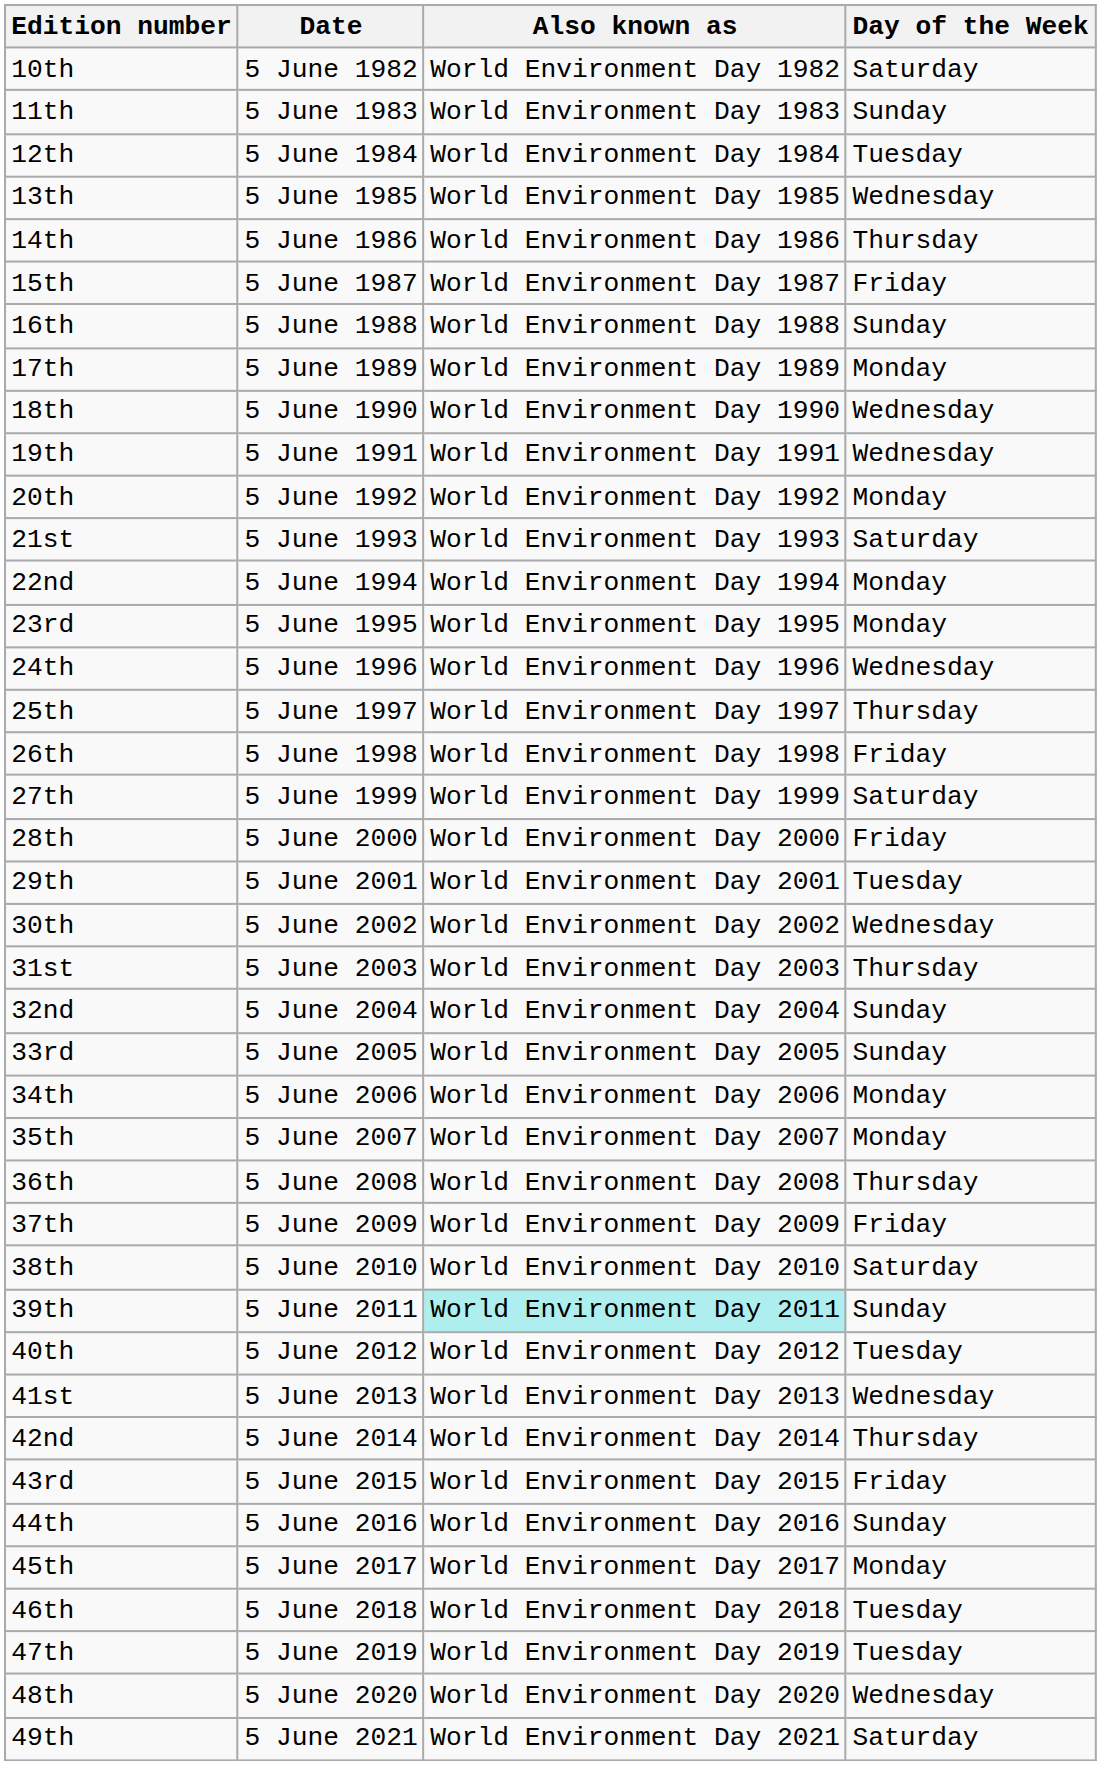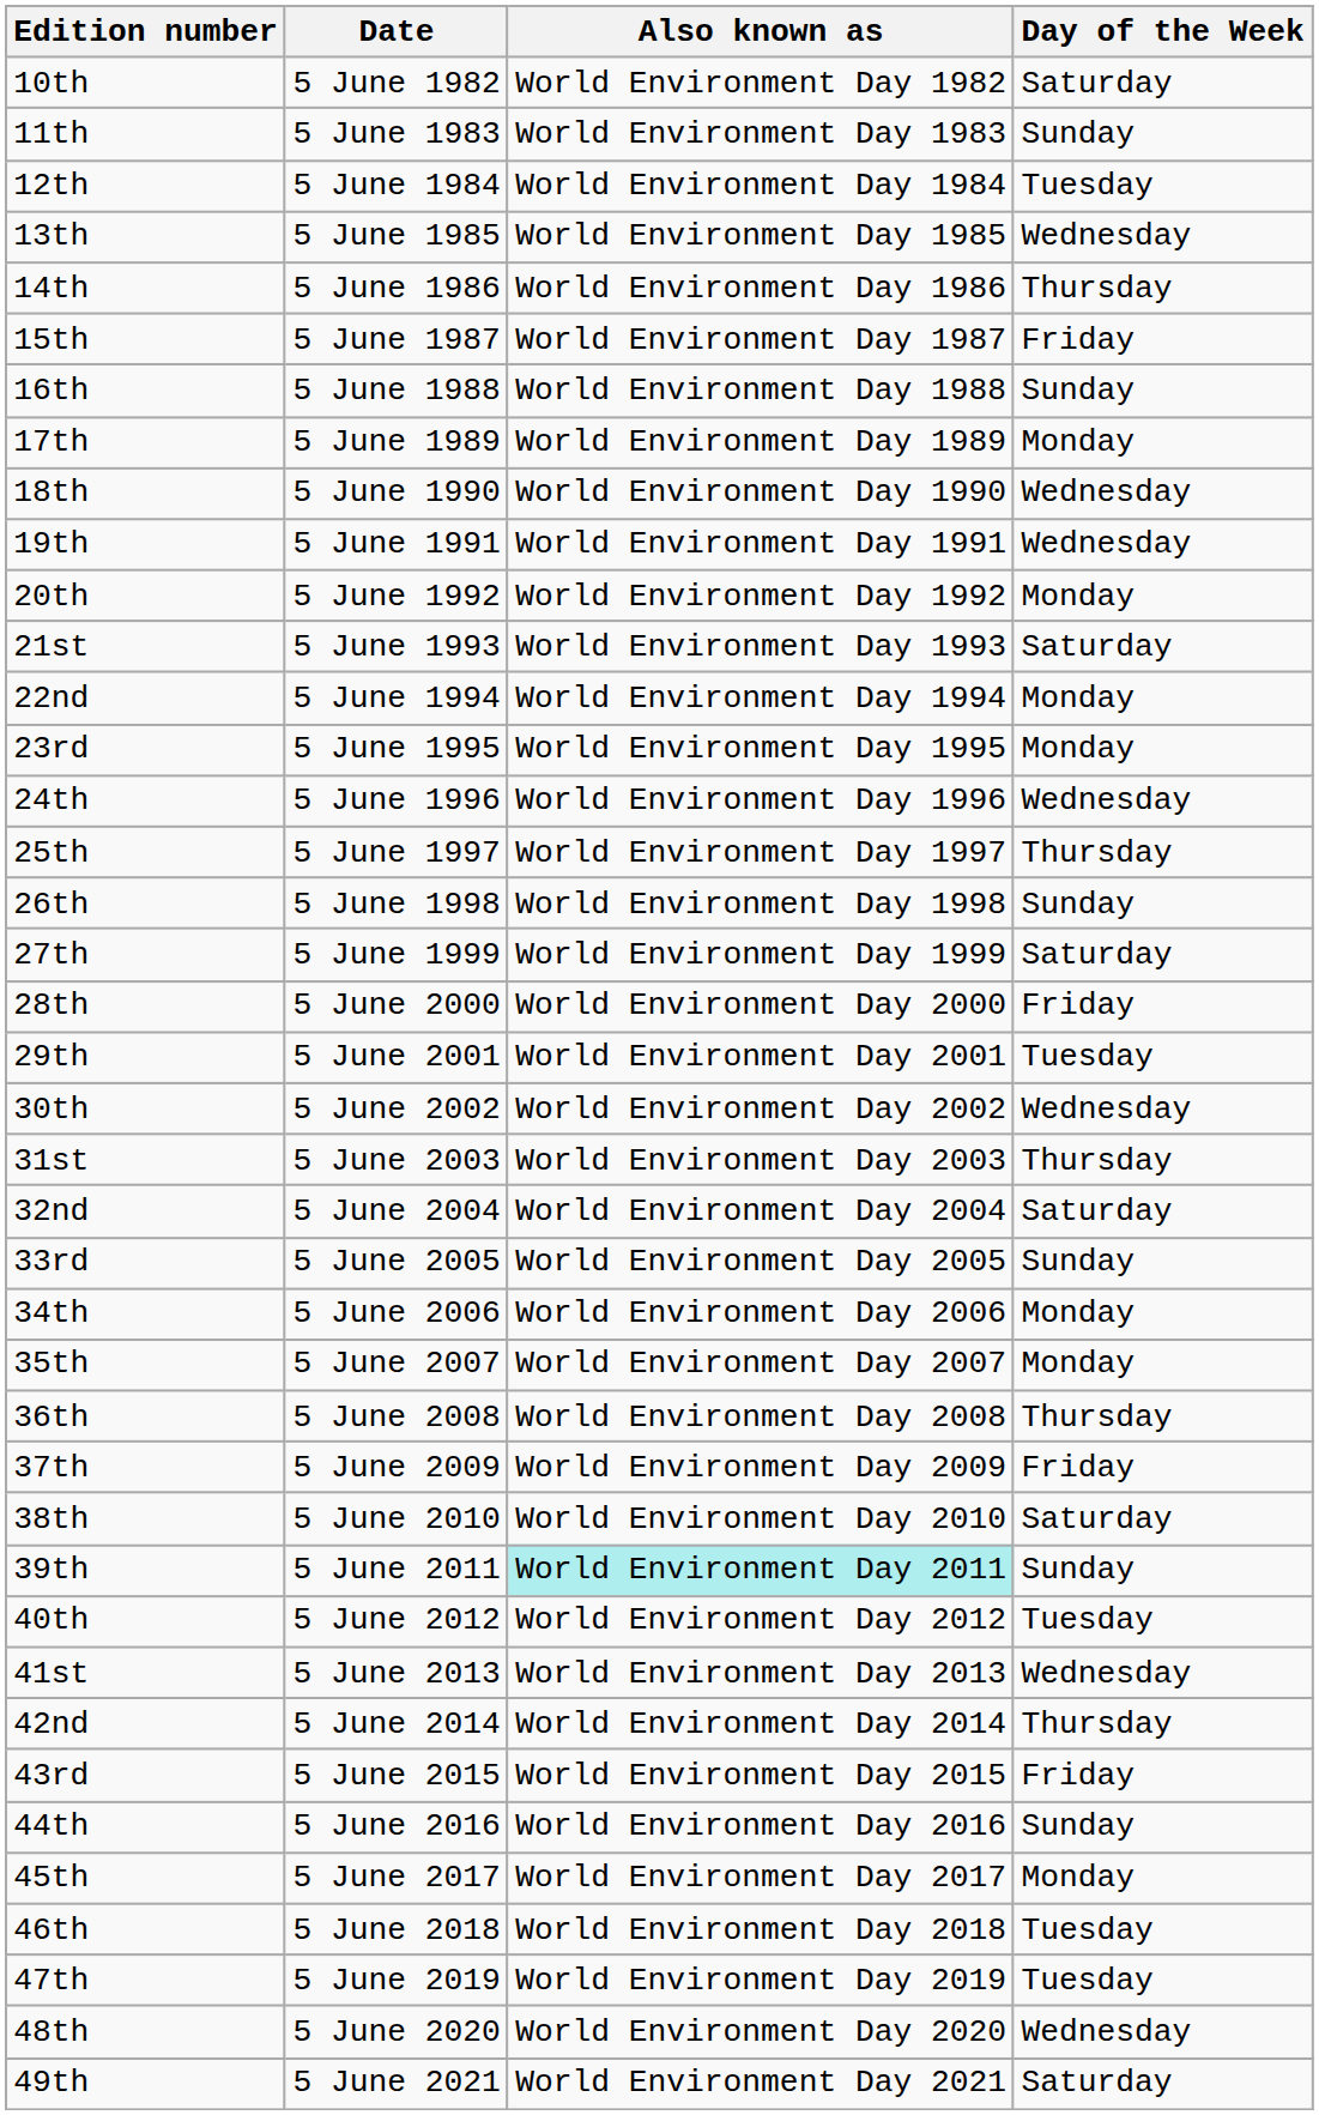26th | Day of the Week: Friday -> Sunday
32nd | Day of the Week: Sunday -> Saturday
